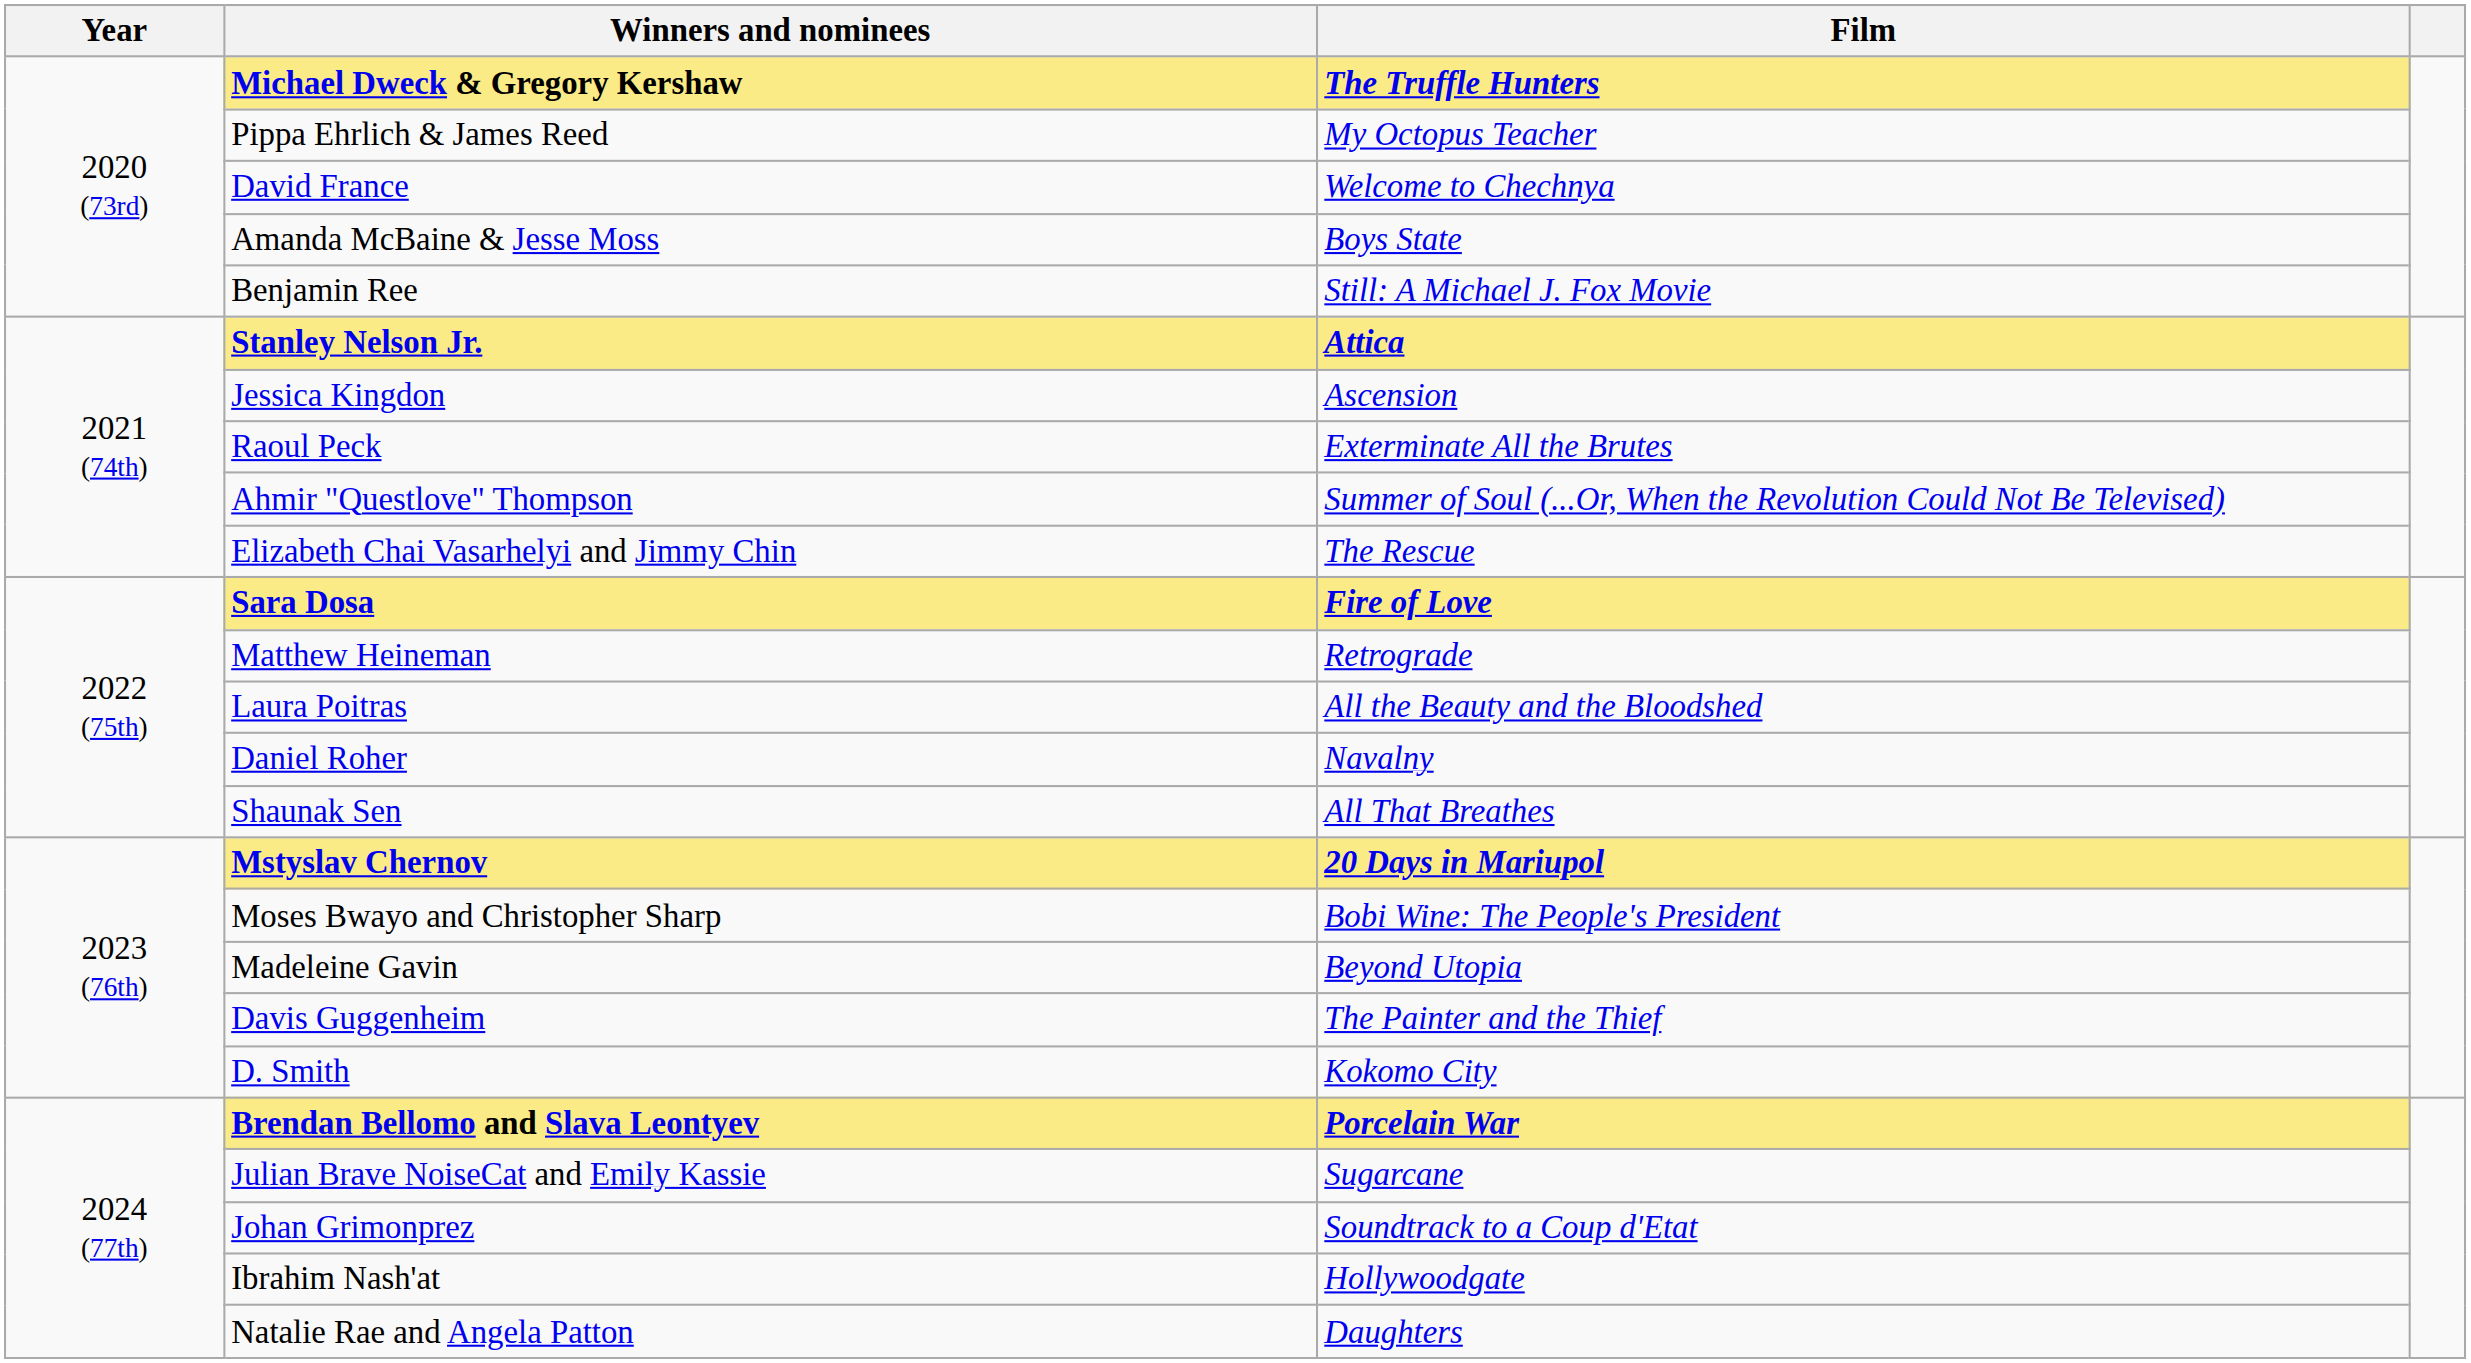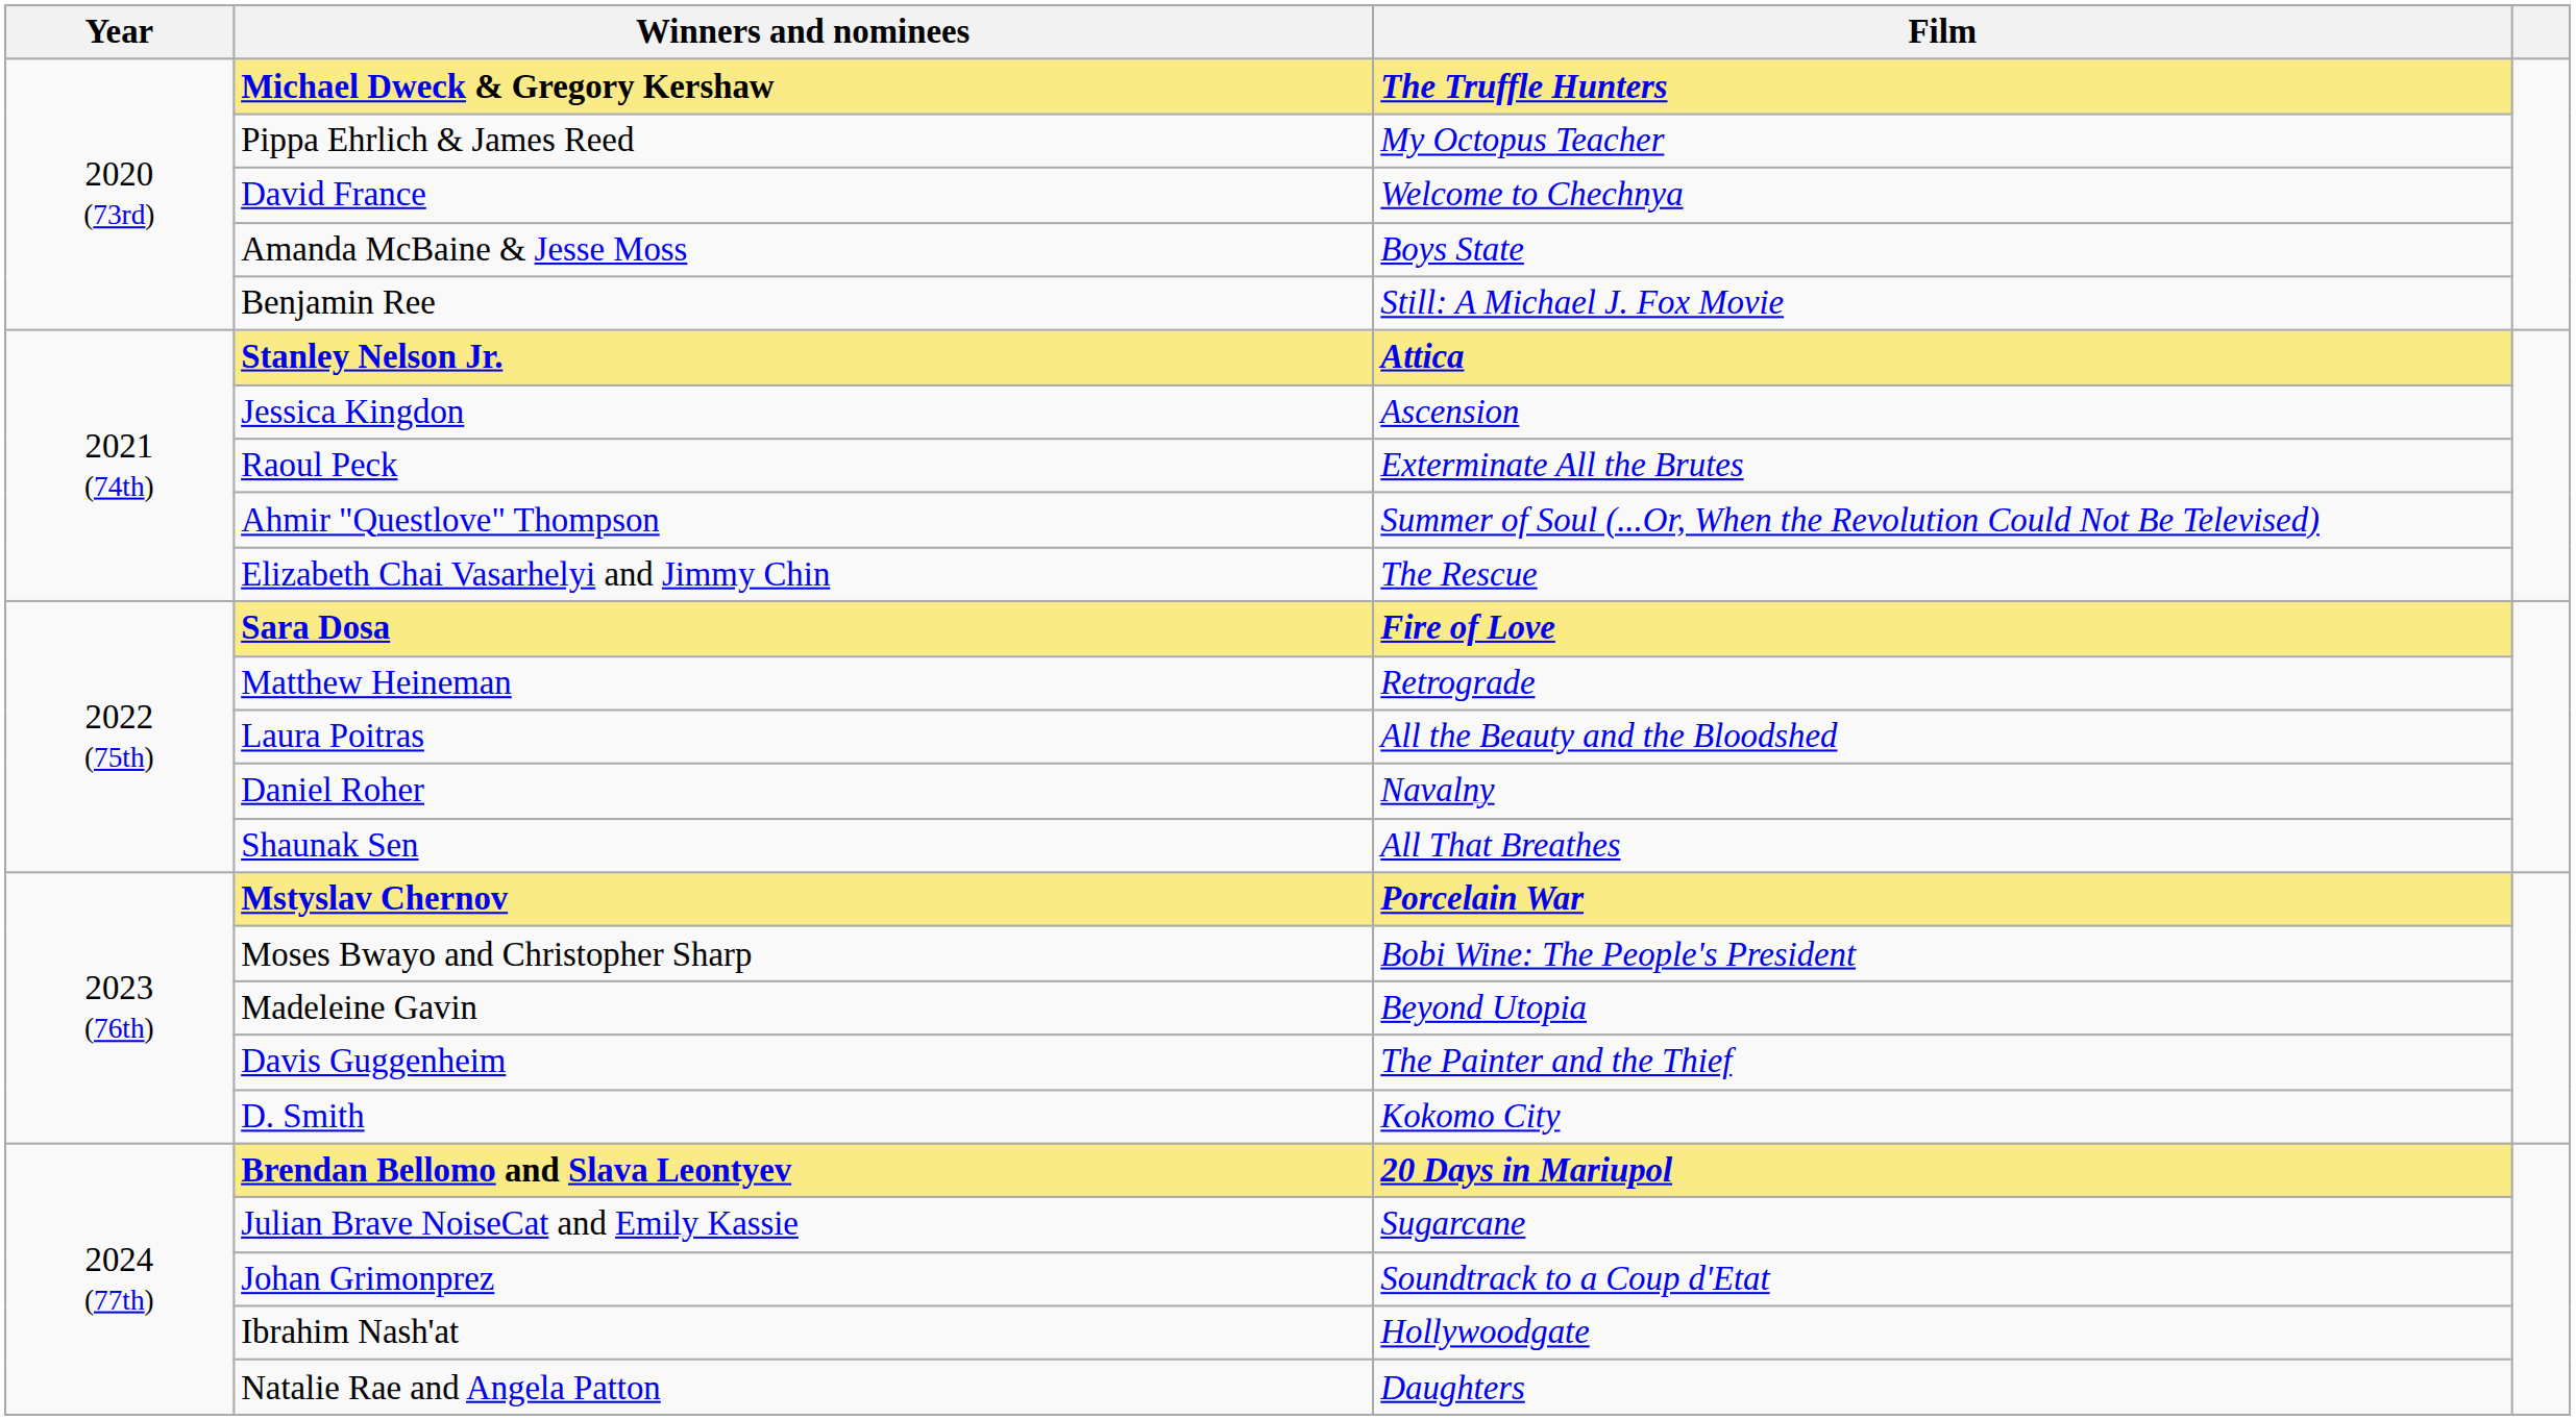Mstyslav Chernov | Film: 20 Days in Mariupol -> Porcelain War
Brendan Bellomo and Slava Leontyev | Film: Porcelain War -> 20 Days in Mariupol
